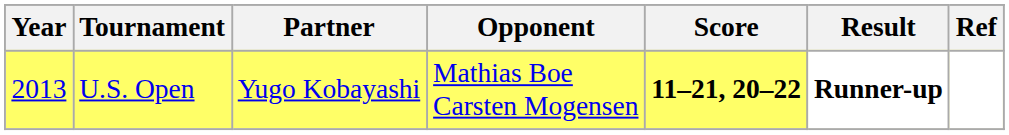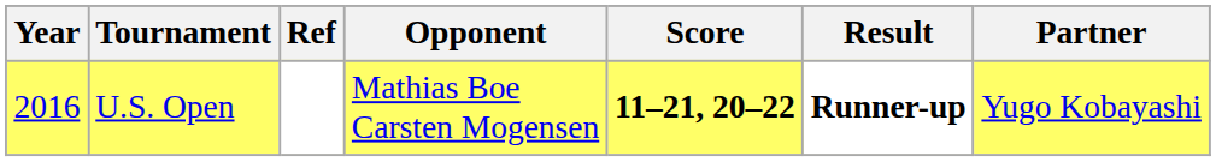columns swapped: Partner <-> Ref
U.S. Open | Year: 2013 -> 2016
